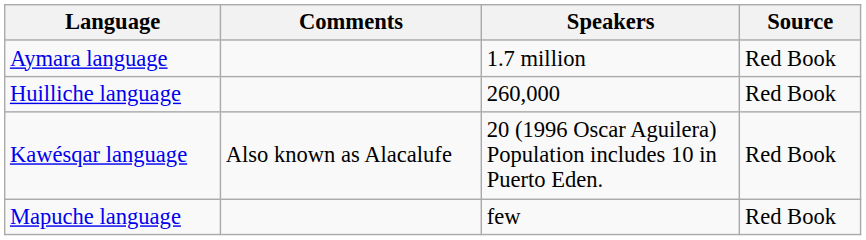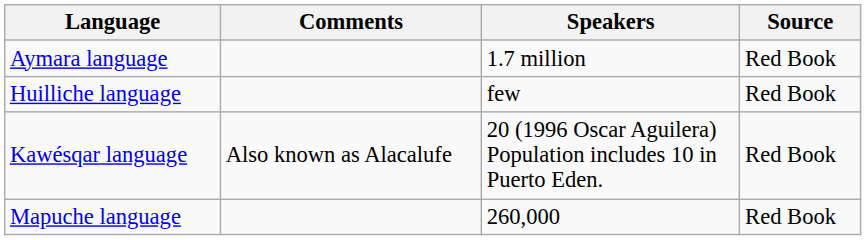Huilliche language | Speakers: 260,000 -> few
Mapuche language | Speakers: few -> 260,000
